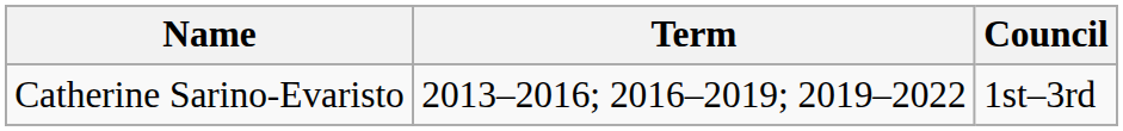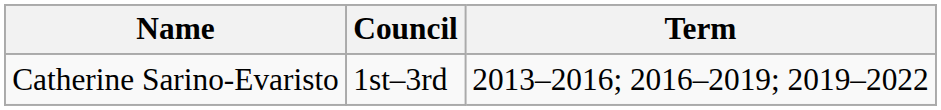columns swapped: Council <-> Term
